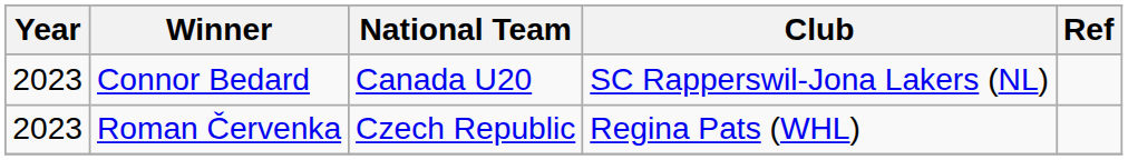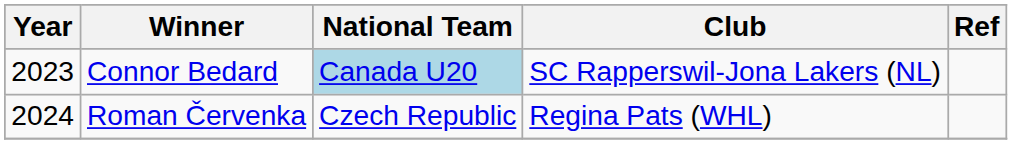Connor Bedard | National Team: no background -> lightblue background
Roman Červenka | Year: 2023 -> 2024
